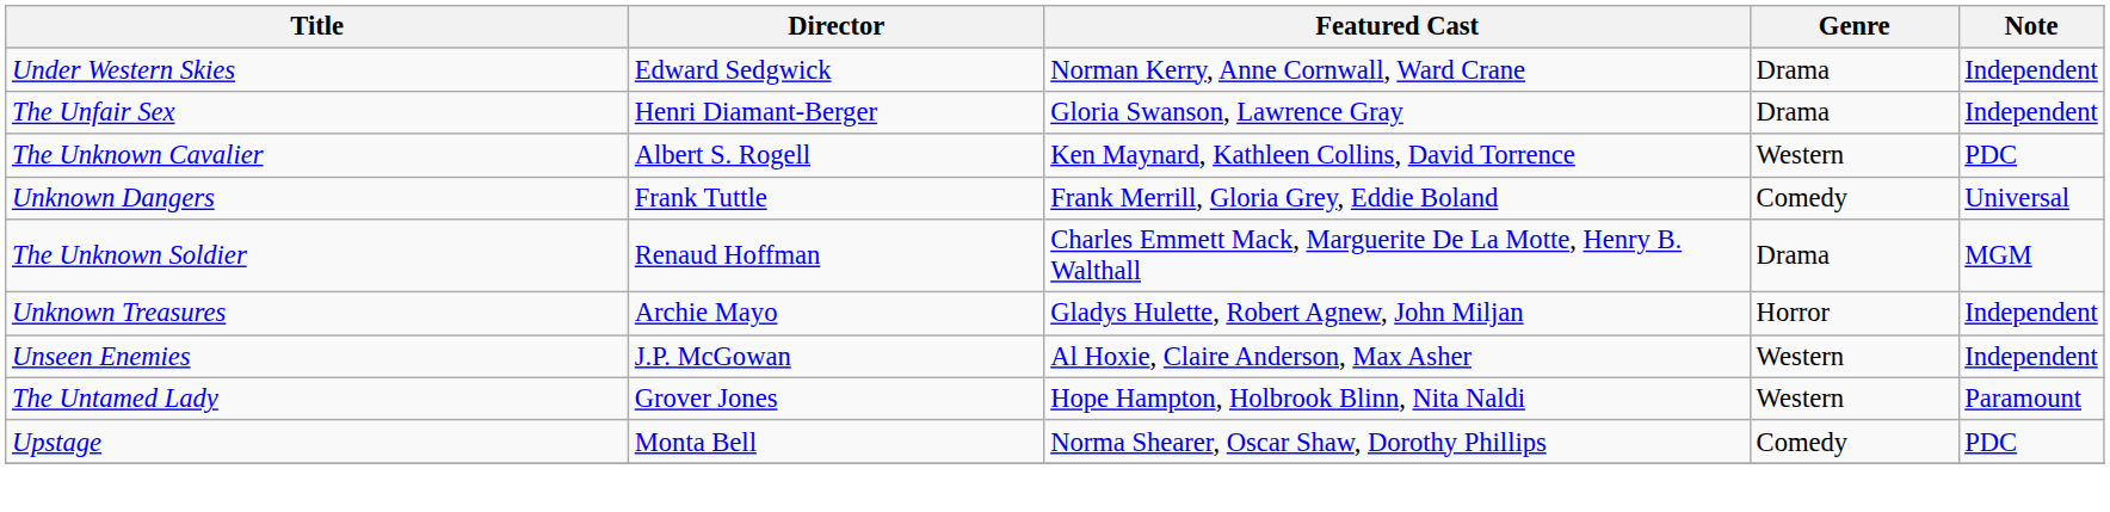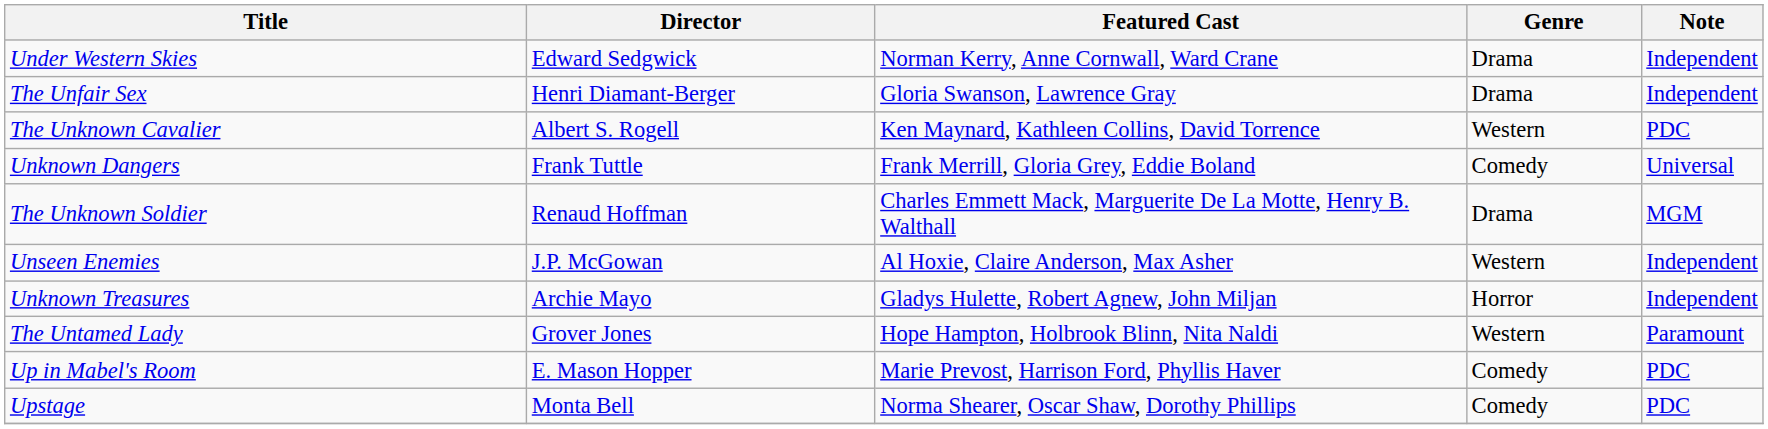rows swapped: Unknown Treasures <-> Unseen Enemies
+ row: Up in Mabel's Room | E. Mason Hopper | Marie Prevost, Harrison Ford, Phyllis Haver | Comedy | PDC
